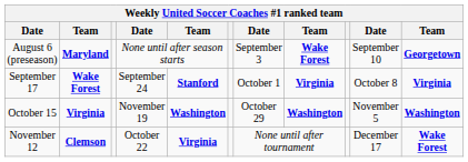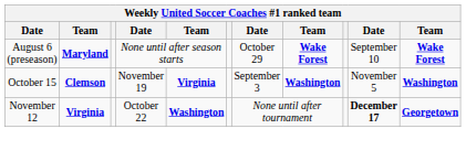August 6 (preseason) | column 7: September 3 -> October 29
August 6 (preseason) | column 11: Georgetown -> Wake Forest
- row: September 17 | Wake Forest | September 24 | Stanford | October 1 | Virginia | October 8 | Virginia
October 15 | column 2: Virginia -> Clemson
October 15 | column 5: Washington -> Virginia
October 15 | column 7: October 29 -> September 3
November 12 | column 2: Clemson -> Virginia
November 12 | column 5: Virginia -> Washington
November 12 | column 10: normal -> bold
November 12 | column 11: Wake Forest -> Georgetown
